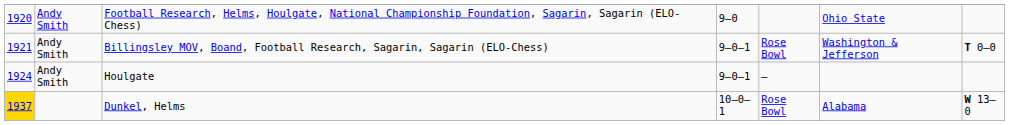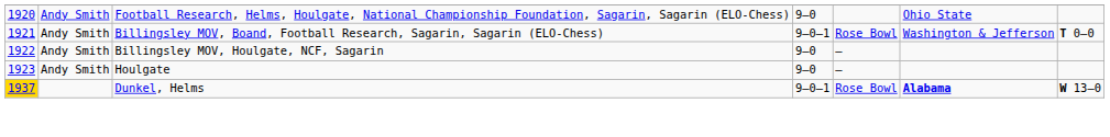+ row: 1922 | Andy Smith | Billingsley MOV, Houlgate, NCF, Sagarin | 9–0 | –
Houlgate | column 1: 1924 -> 1923
Houlgate | column 4: 9–0–1 -> 9–0
Dunkel, Helms | column 4: 10–0–1 -> 9–0–1
Dunkel, Helms | column 6: normal -> bold
